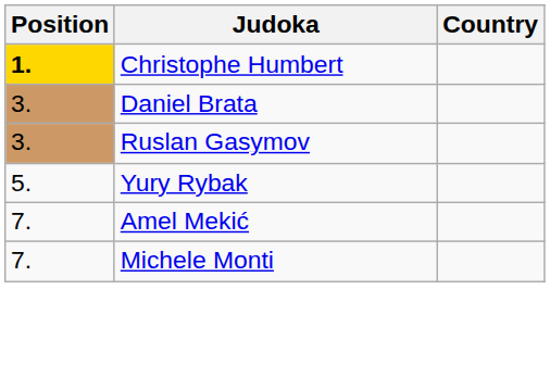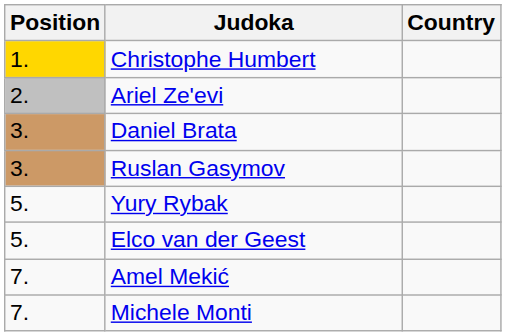Christophe Humbert | Position: bold -> normal
+ row: 2. | Ariel Ze'evi
+ row: 5. | Elco van der Geest
